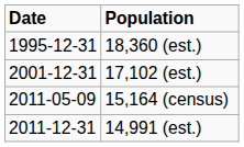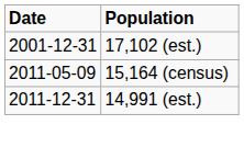- row: 1995-12-31 | 18,360 (est.)
